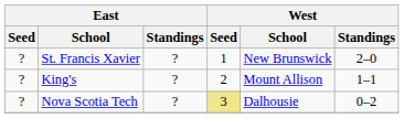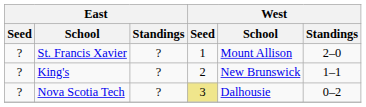St. Francis Xavier | West / School: New Brunswick -> Mount Allison
King's | West / School: Mount Allison -> New Brunswick
